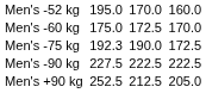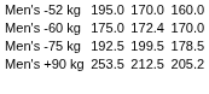Men's -60 kg | column 5: 172.5 -> 172.4
Men's -75 kg | column 3: 192.3 -> 192.5
Men's -75 kg | column 5: 190.0 -> 199.5
Men's -75 kg | column 7: 172.5 -> 178.5
- row: Men's -90 kg | 227.5 | 222.5 | 222.5
Men's +90 kg | column 3: 252.5 -> 253.5
Men's +90 kg | column 7: 205.0 -> 205.2
